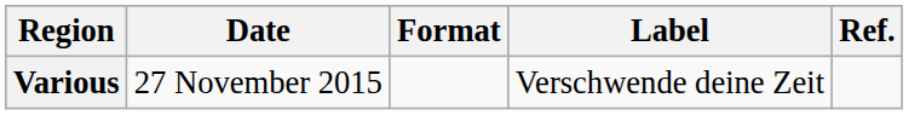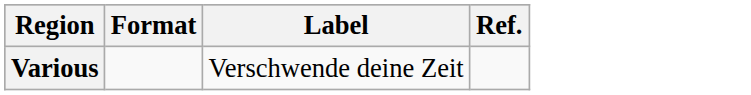- column: Date | 27 November 2015
